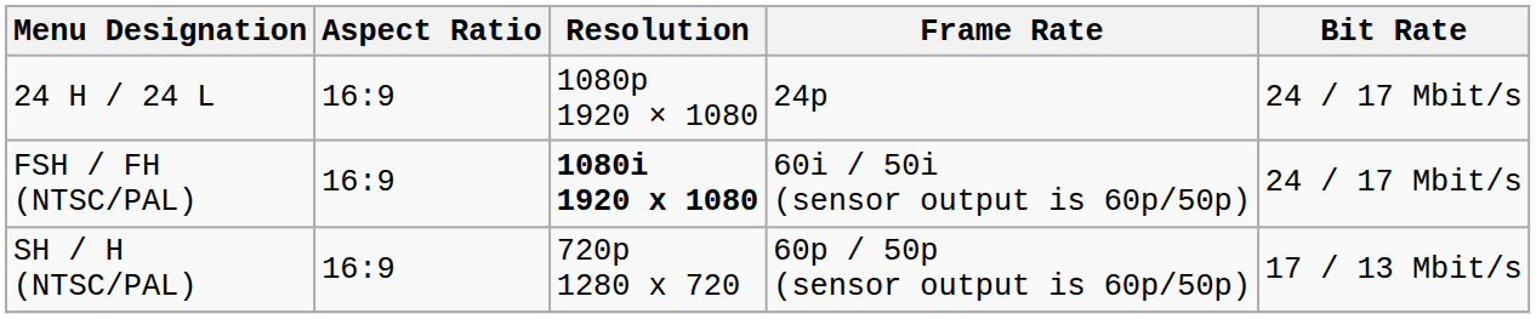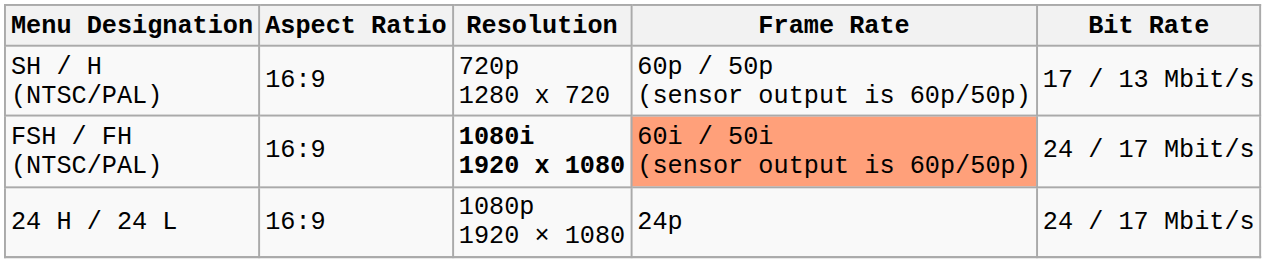rows swapped: 24 H / 24 L <-> SH / H (NTSC/PAL)
FSH / FH (NTSC/PAL) | Frame Rate: no background -> lightsalmon background
